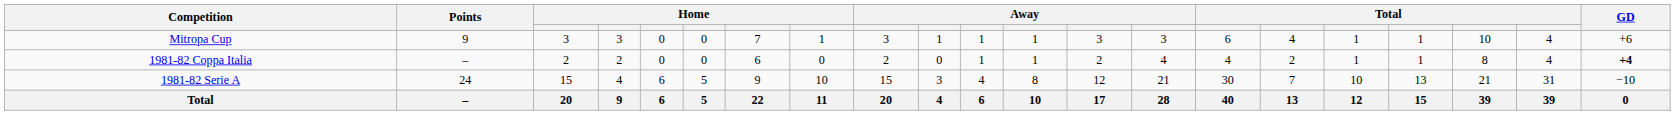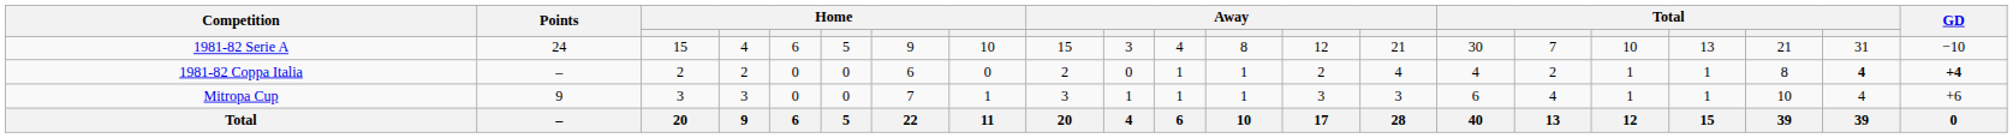rows swapped: 1981-82 Serie A <-> Mitropa Cup
1981-82 Coppa Italia | column 20: normal -> bold
